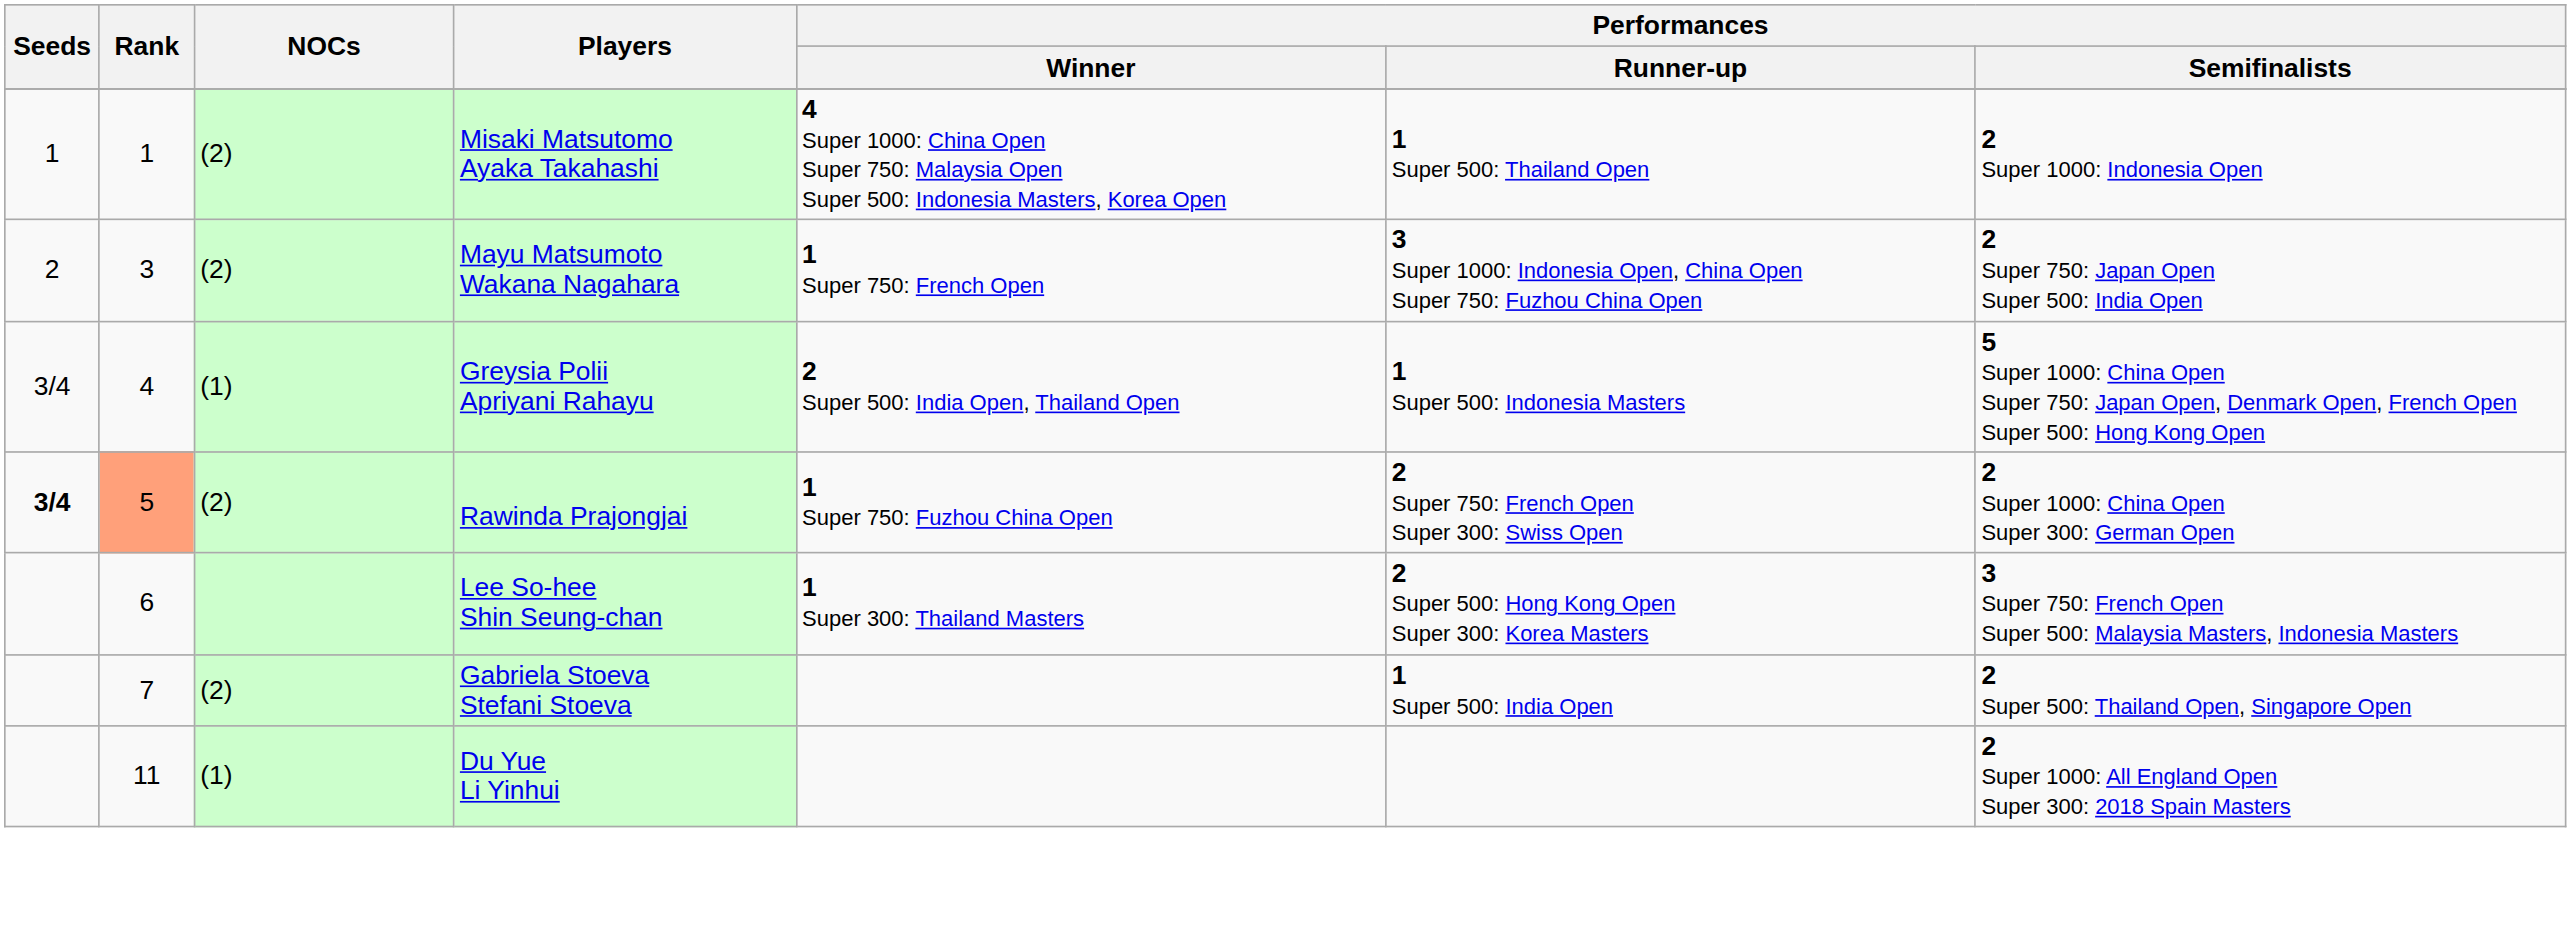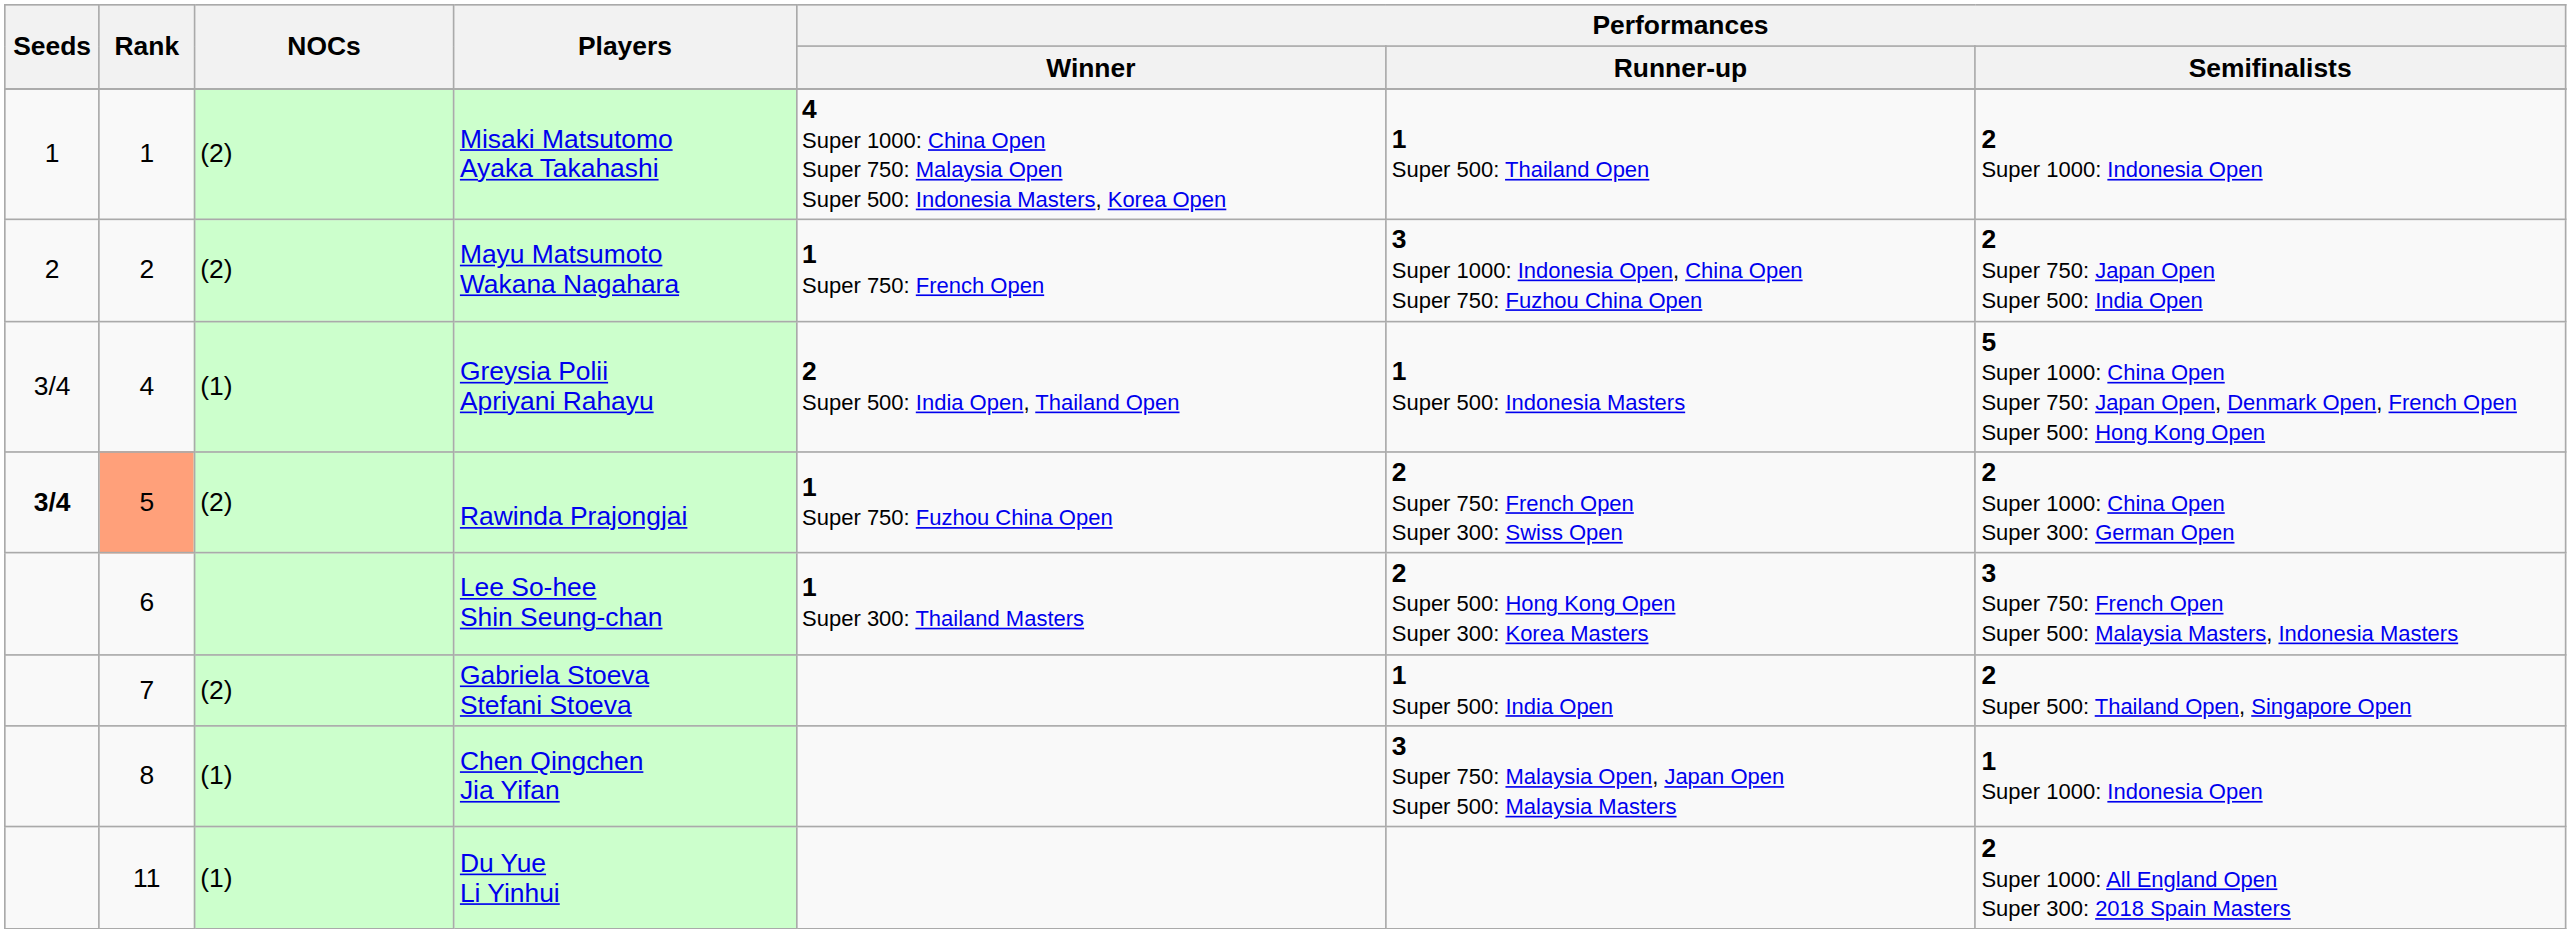Mayu Matsumoto Wakana Nagahara | Rank: 3 -> 2
+ row: 8 | (1) | Chen Qingchen Jia Yifan | 3 Super 750: Malaysia Open, Japan Open Super 500: Malaysia Masters | 1 Super 1000: Indonesia Open
